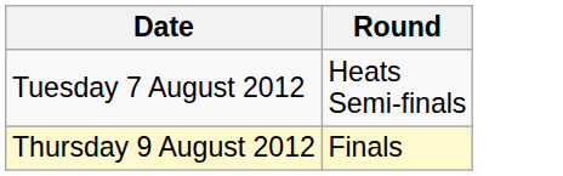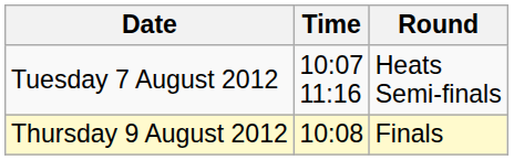+ column: Time | 10:07 11:16 | 10:08
